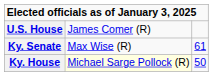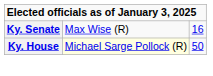- row: U.S. House | James Comer (R)
Ky. Senate | column 3: 61 -> 16
